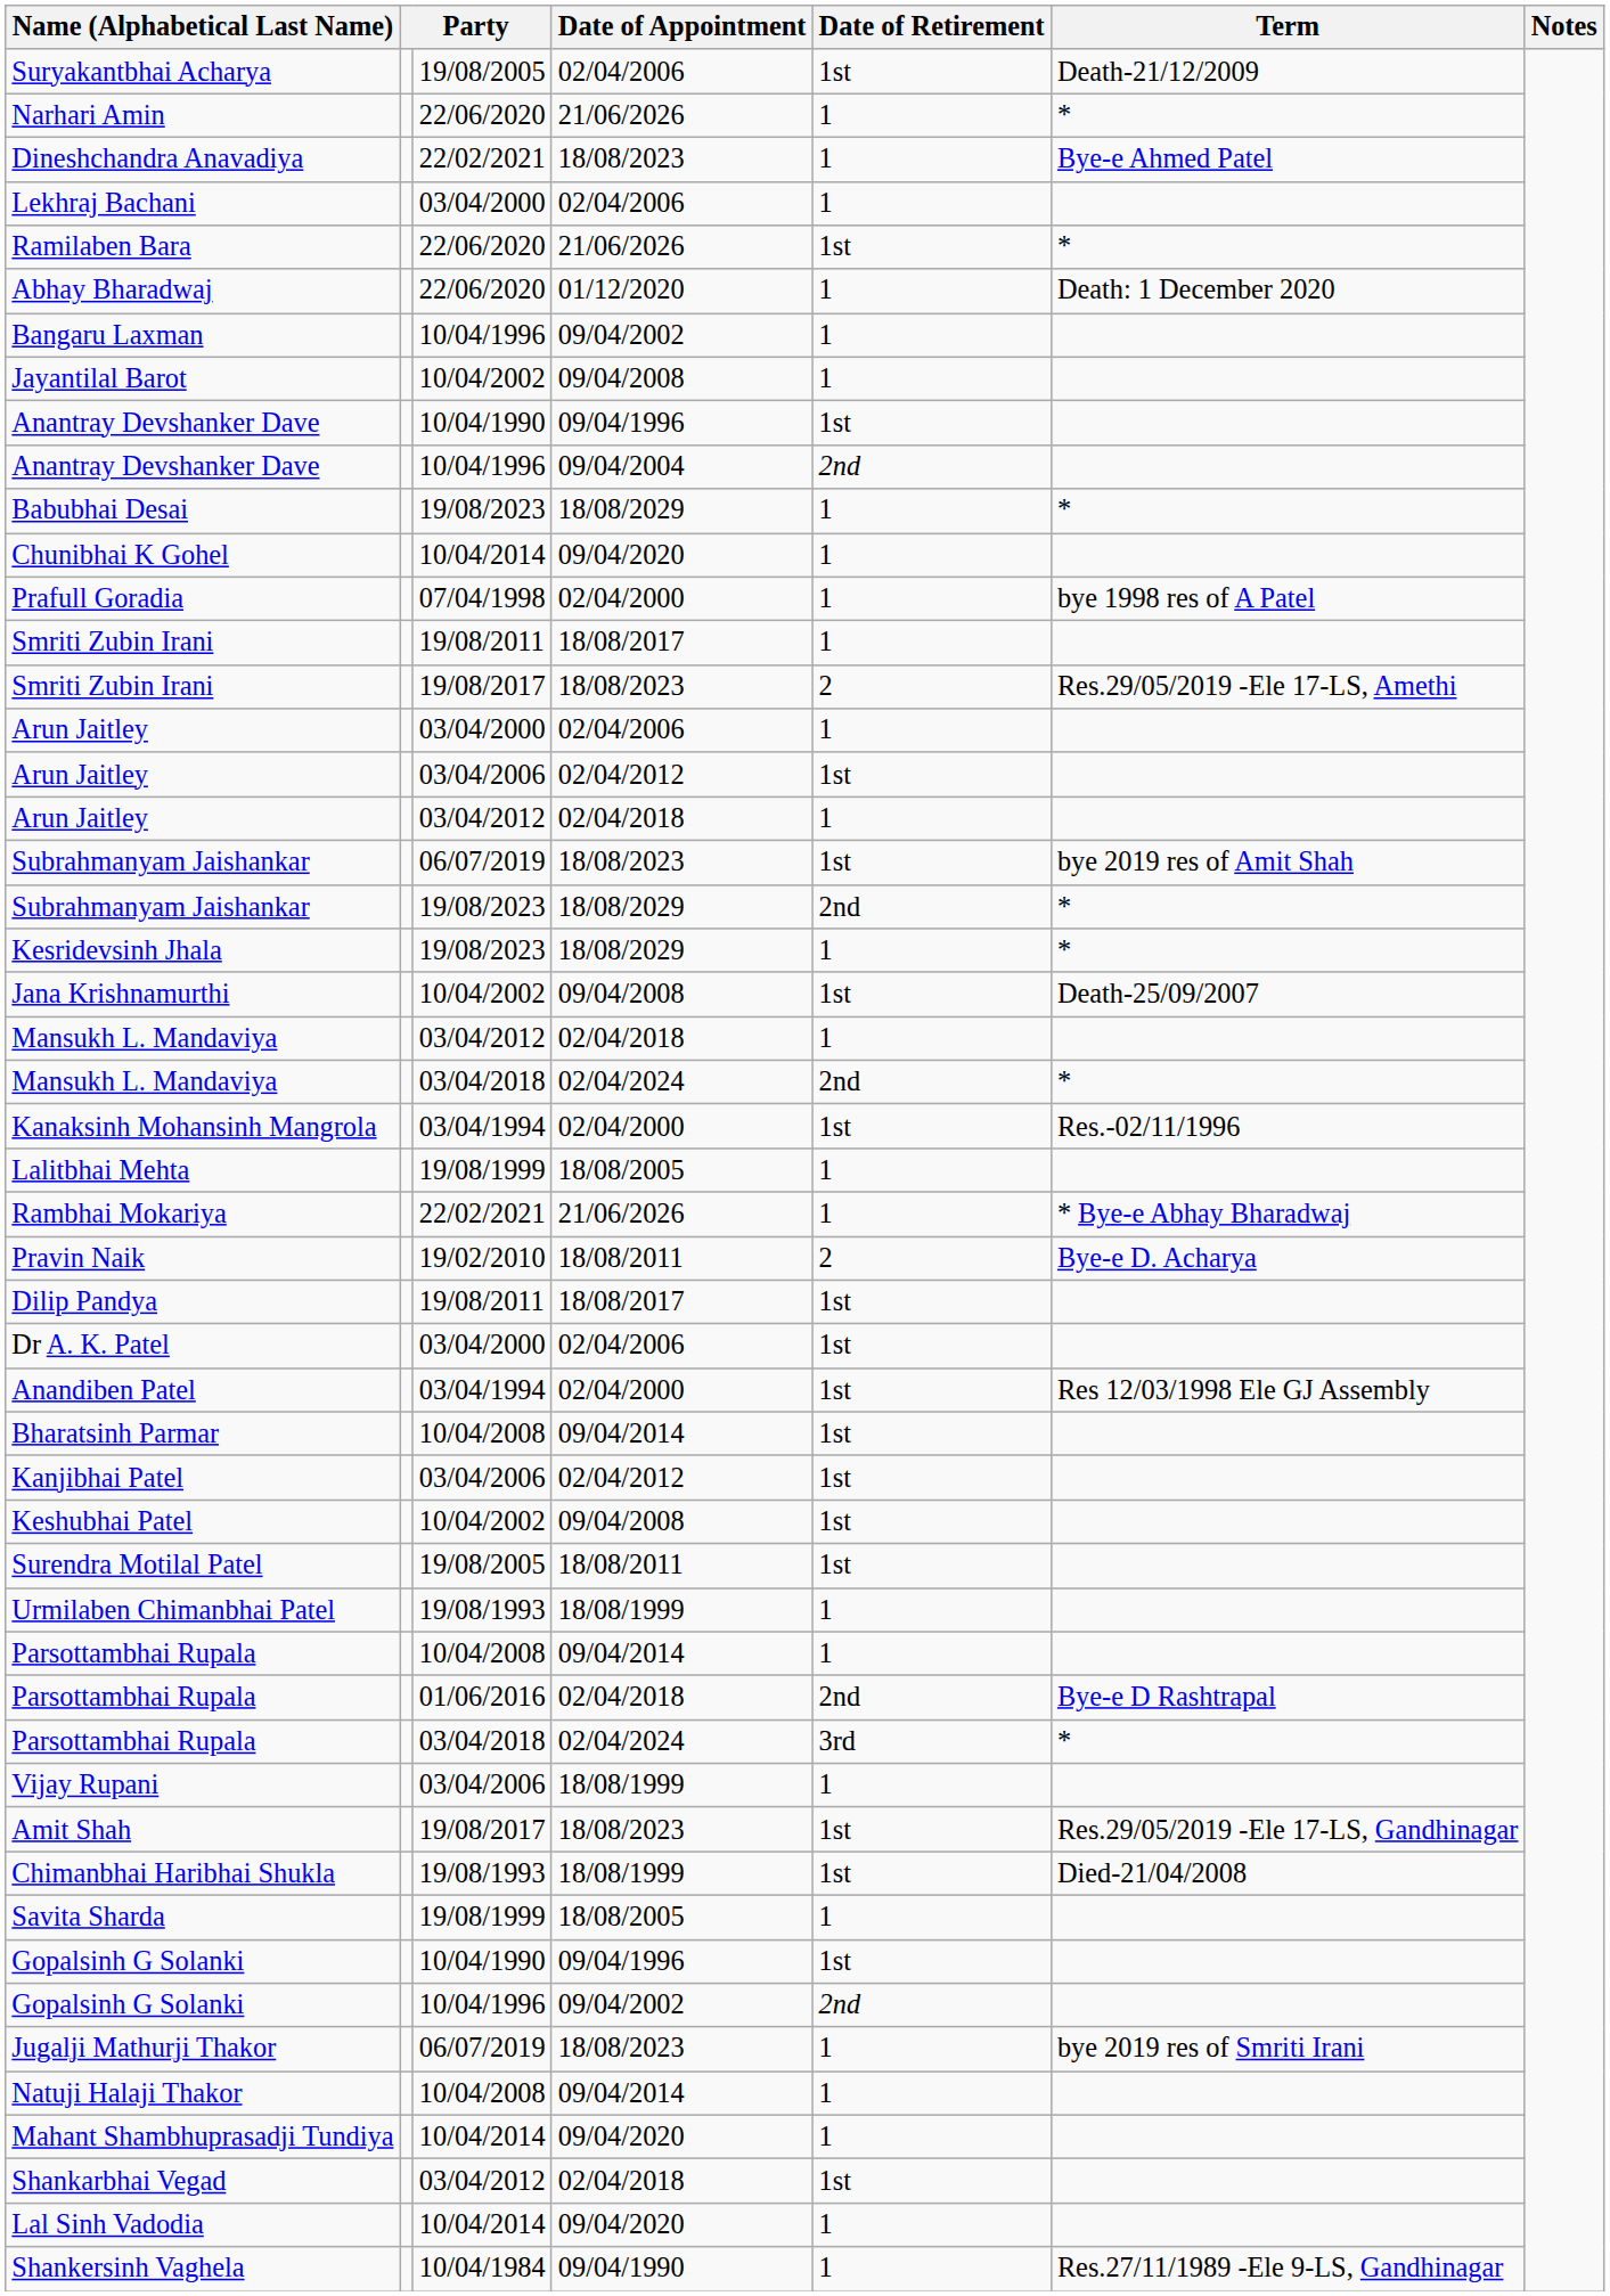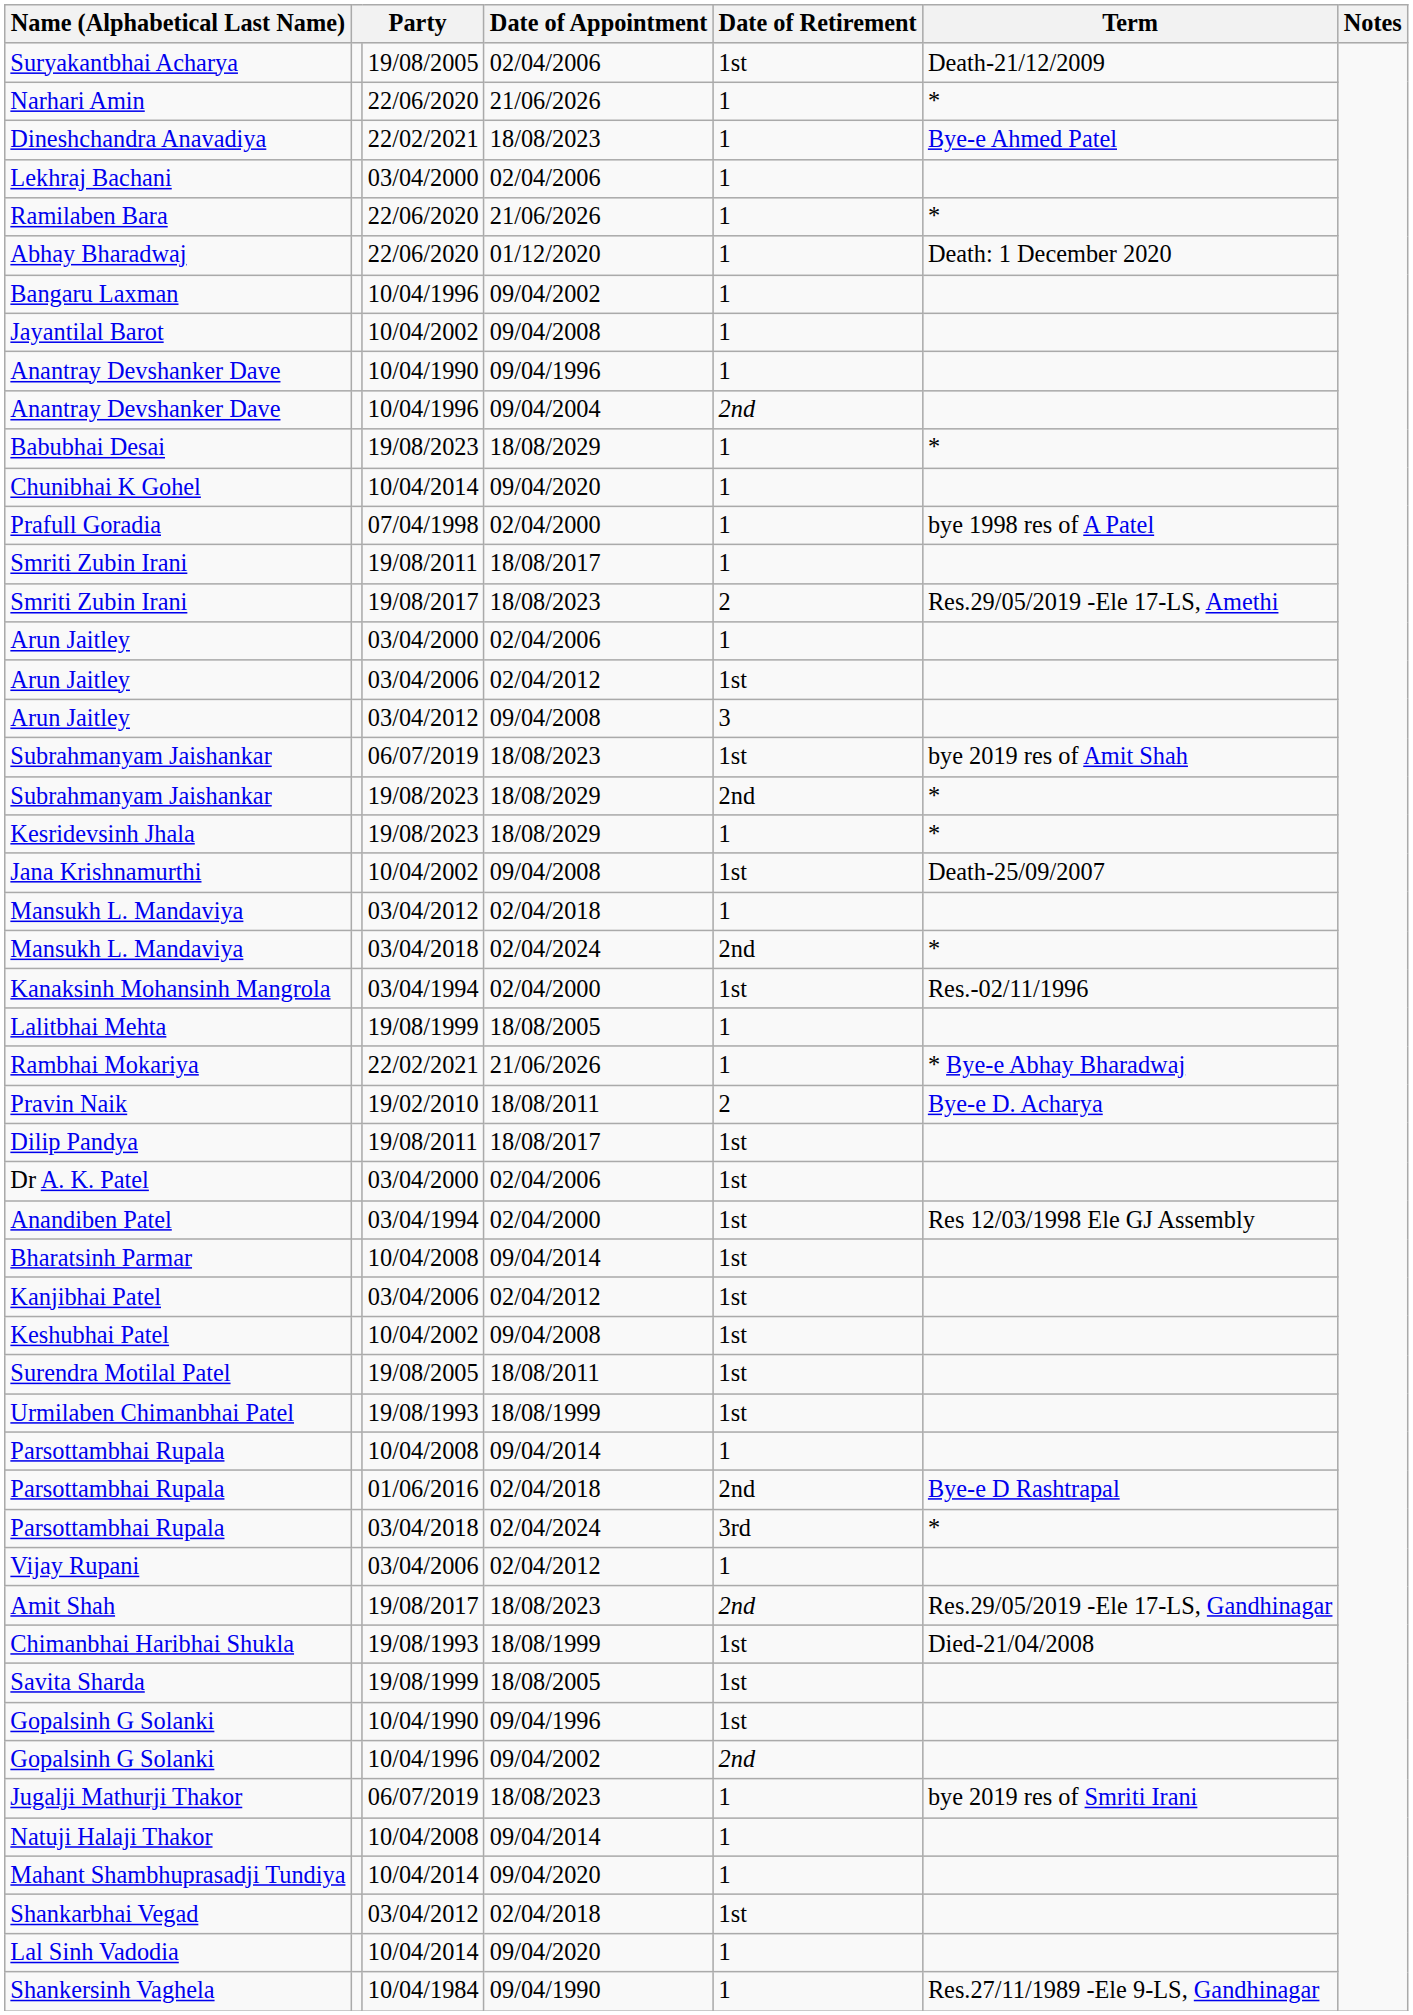Ramilaben Bara | Date of Retirement: 1st -> 1
Anantray Devshanker Dave / 10/04/1990 | Date of Retirement: 1st -> 1
Arun Jaitley / 03/04/2012 | Date of Appointment: 02/04/2018 -> 09/04/2008
Arun Jaitley / 03/04/2012 | Date of Retirement: 1 -> 3
Urmilaben Chimanbhai Patel | Date of Retirement: 1 -> 1st
Vijay Rupani | Date of Appointment: 18/08/1999 -> 02/04/2012
Amit Shah | Date of Retirement: 1st -> 2nd
Savita Sharda | Date of Retirement: 1 -> 1st
